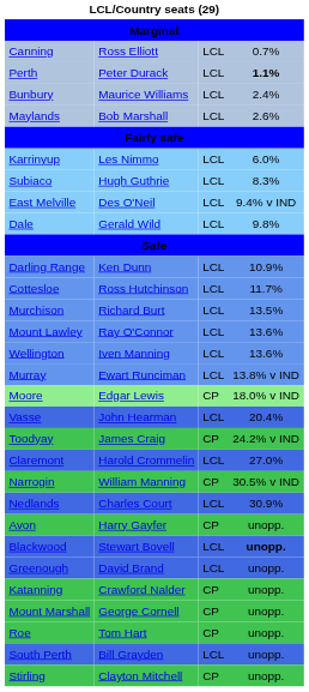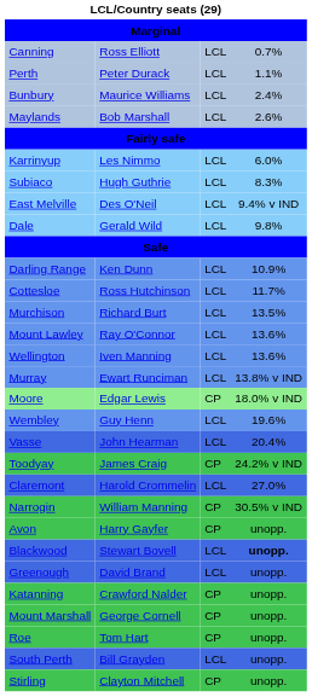Perth | column 4: bold -> normal
+ row: Wembley | Guy Henn | LCL | 19.6%
- row: Nedlands | Charles Court | LCL | 30.9%
